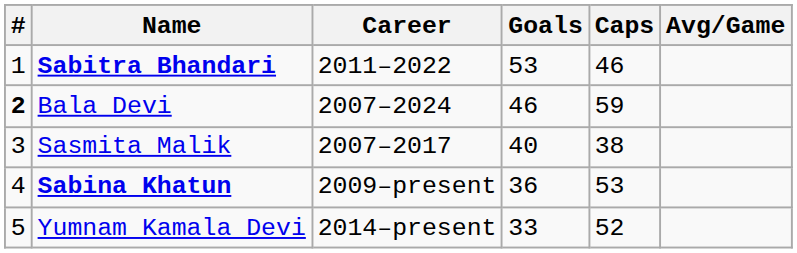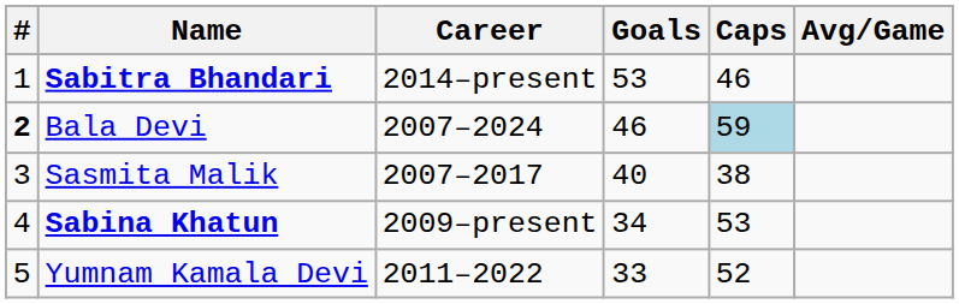Sabitra Bhandari | Career: 2011–2022 -> 2014–present
Bala Devi | Caps: no background -> lightblue background
Sabina Khatun | Goals: 36 -> 34
Yumnam Kamala Devi | Career: 2014–present -> 2011–2022
